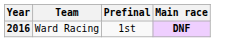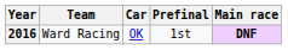+ column: Car | OK
